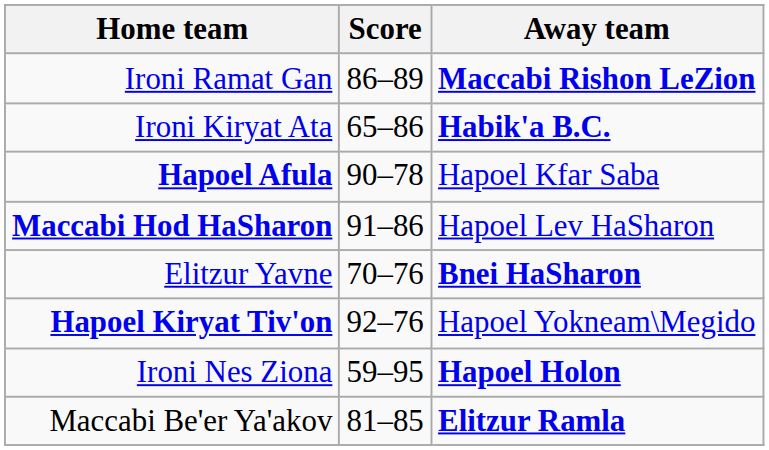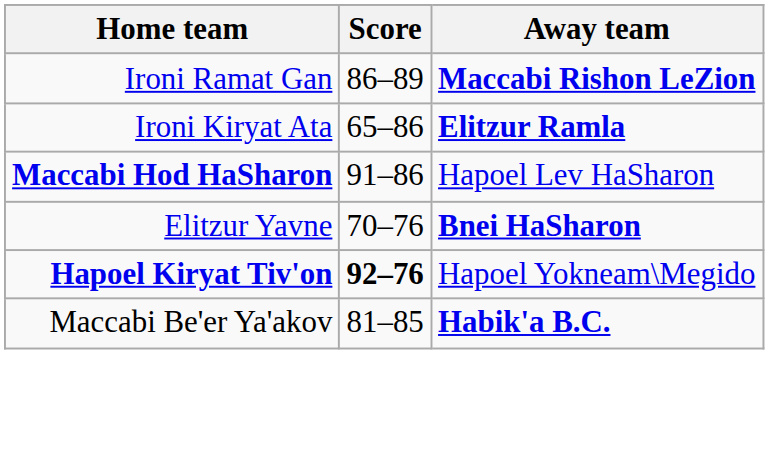Ironi Kiryat Ata | Away team: Habik'a B.C. -> Elitzur Ramla
- row: Hapoel Afula | 90–78 | Hapoel Kfar Saba
Hapoel Kiryat Tiv'on | Score: normal -> bold
- row: Ironi Nes Ziona | 59–95 | Hapoel Holon
Maccabi Be'er Ya'akov | Away team: Elitzur Ramla -> Habik'a B.C.
